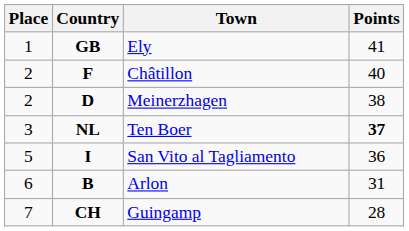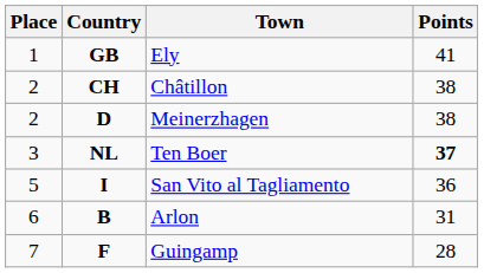Châtillon | Country: F -> CH
Châtillon | Points: 40 -> 38
Guingamp | Country: CH -> F
